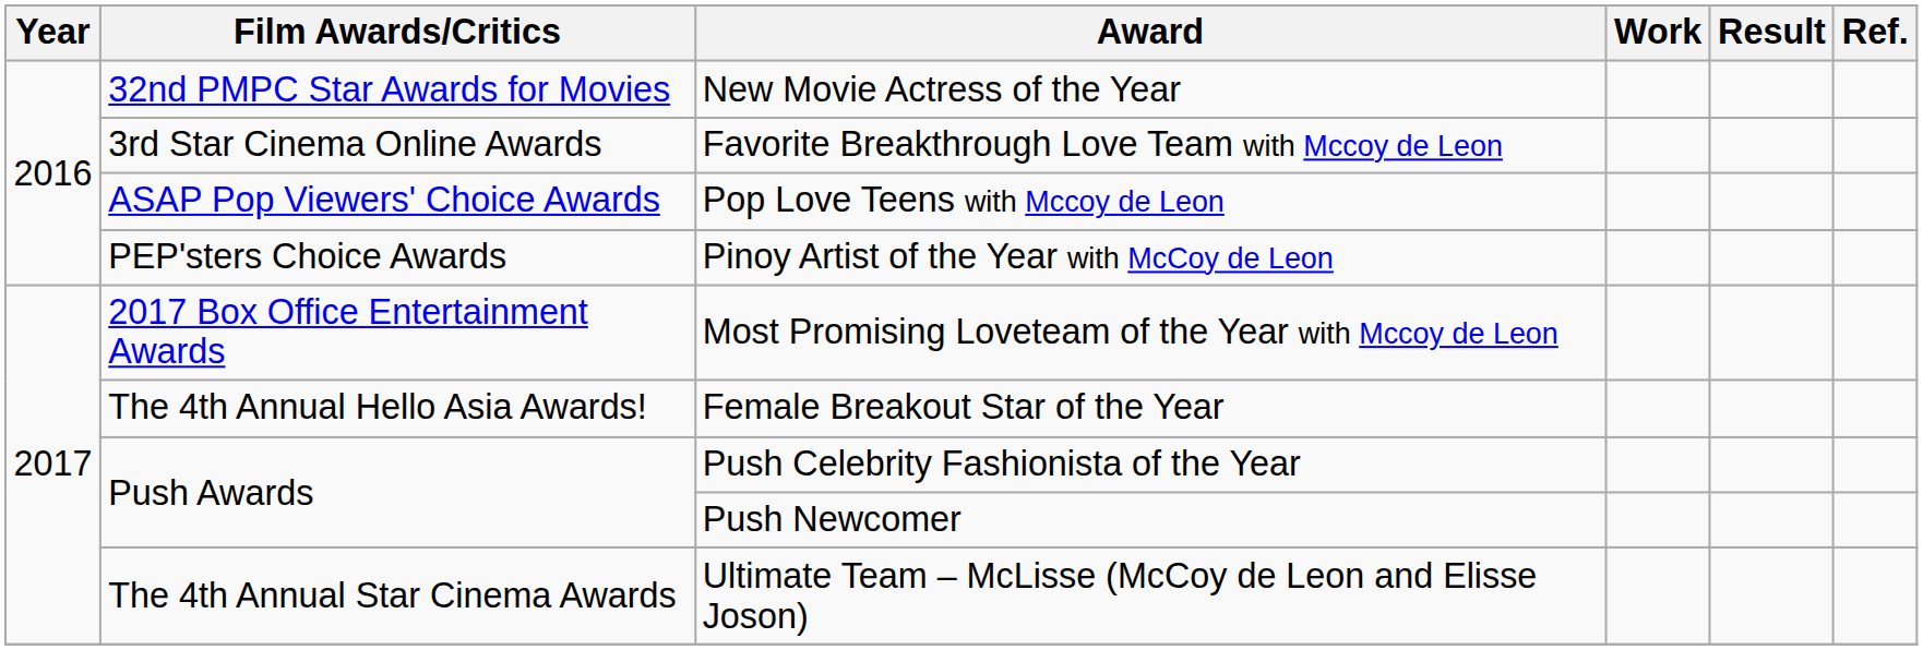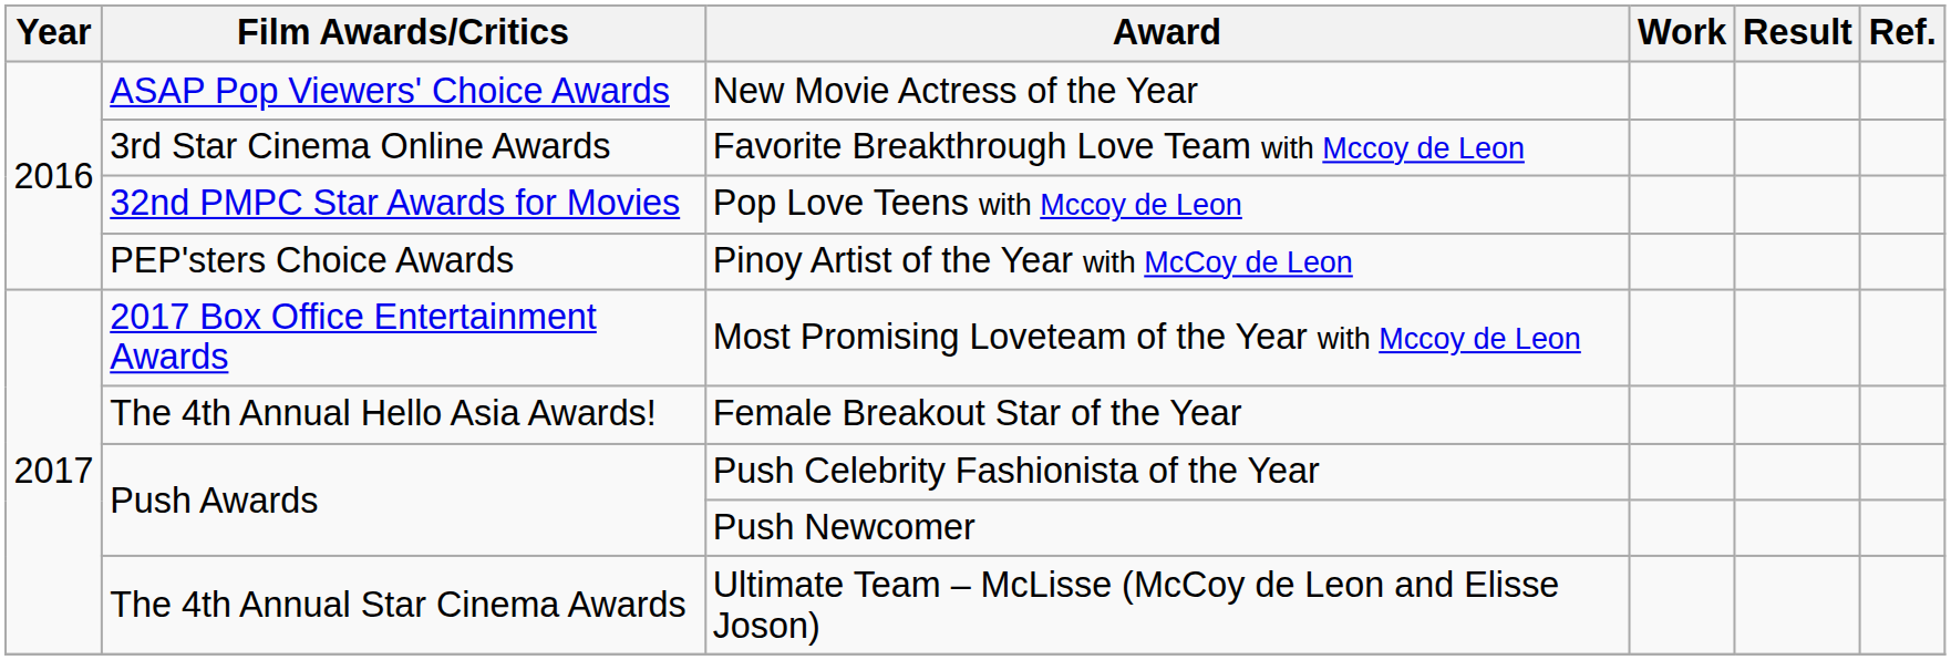New Movie Actress of the Year | Film Awards/Critics: 32nd PMPC Star Awards for Movies -> ASAP Pop Viewers' Choice Awards
Pop Love Teens with Mccoy de Leon | Film Awards/Critics: ASAP Pop Viewers' Choice Awards -> 32nd PMPC Star Awards for Movies
